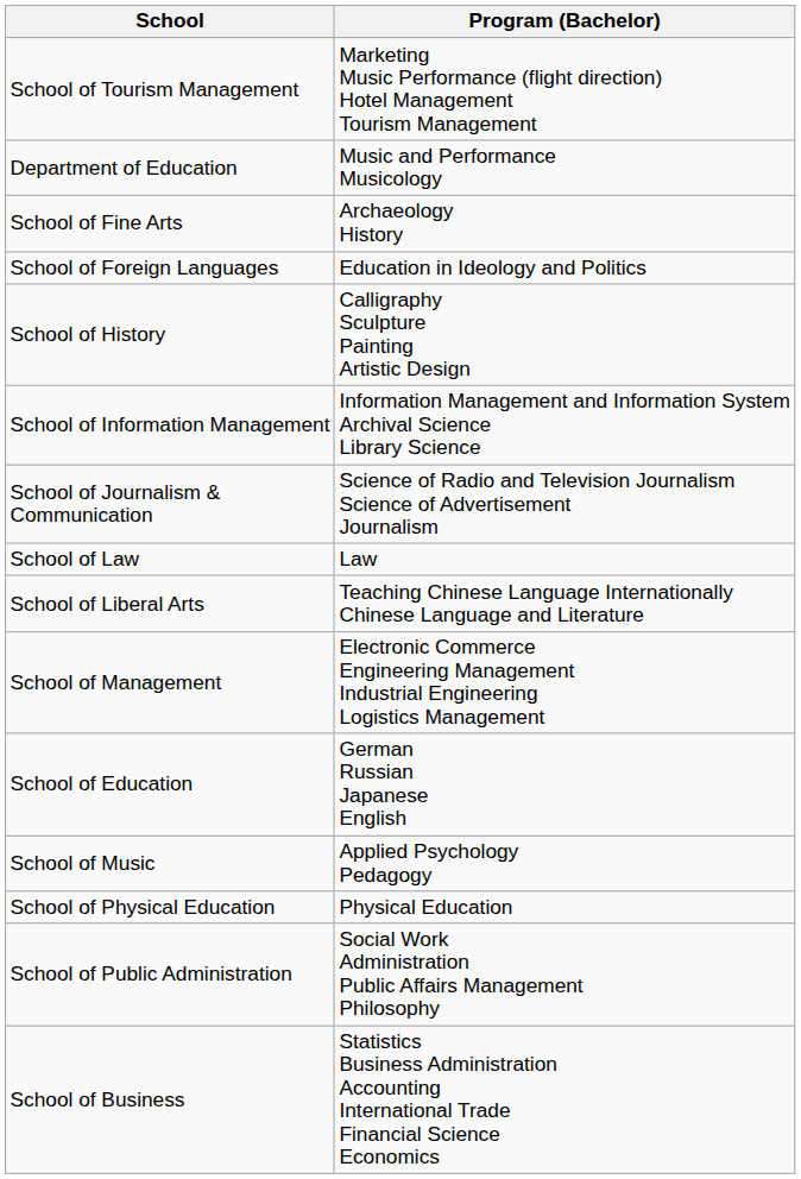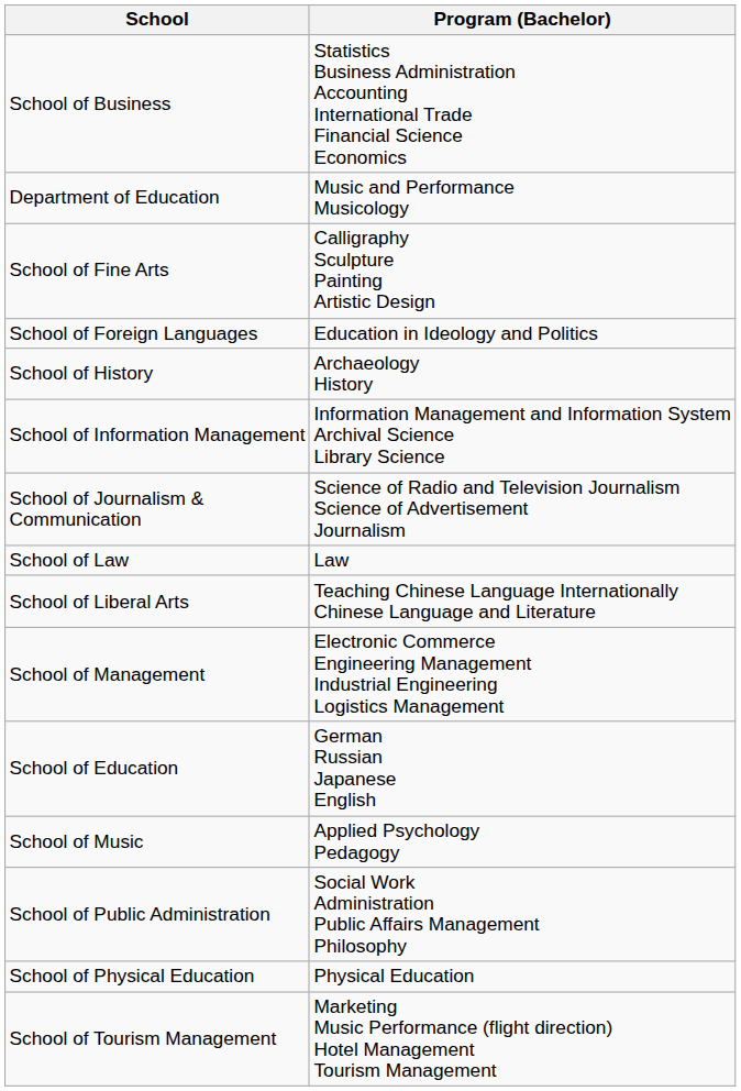rows swapped: School of Business <-> School of Tourism Management
School of Fine Arts | Program (Bachelor): Archaeology History -> Calligraphy Sculpture Painting Artistic Design
School of History | Program (Bachelor): Calligraphy Sculpture Painting Artistic Design -> Archaeology History
rows swapped: School of Public Administration <-> School of Physical Education
